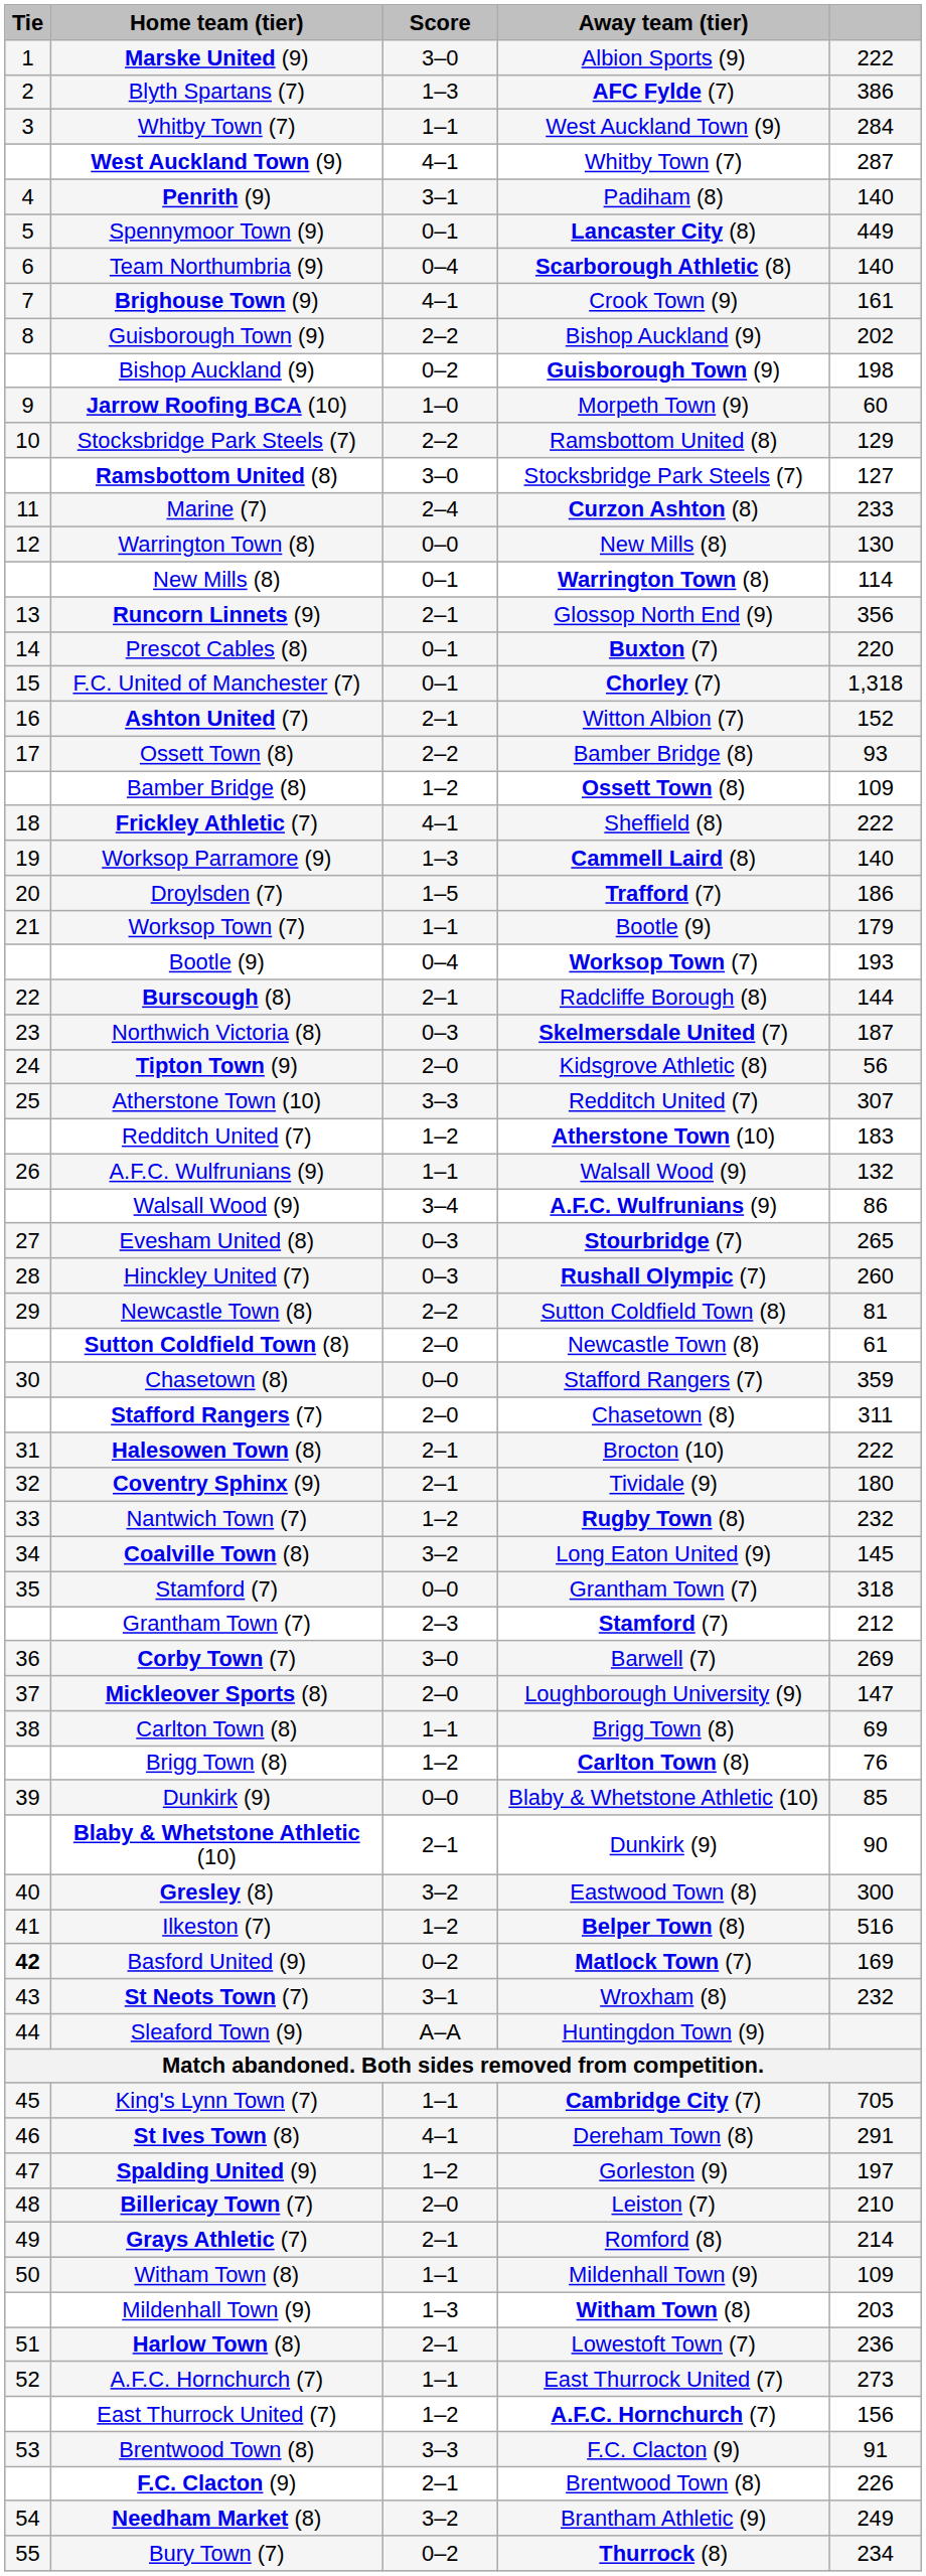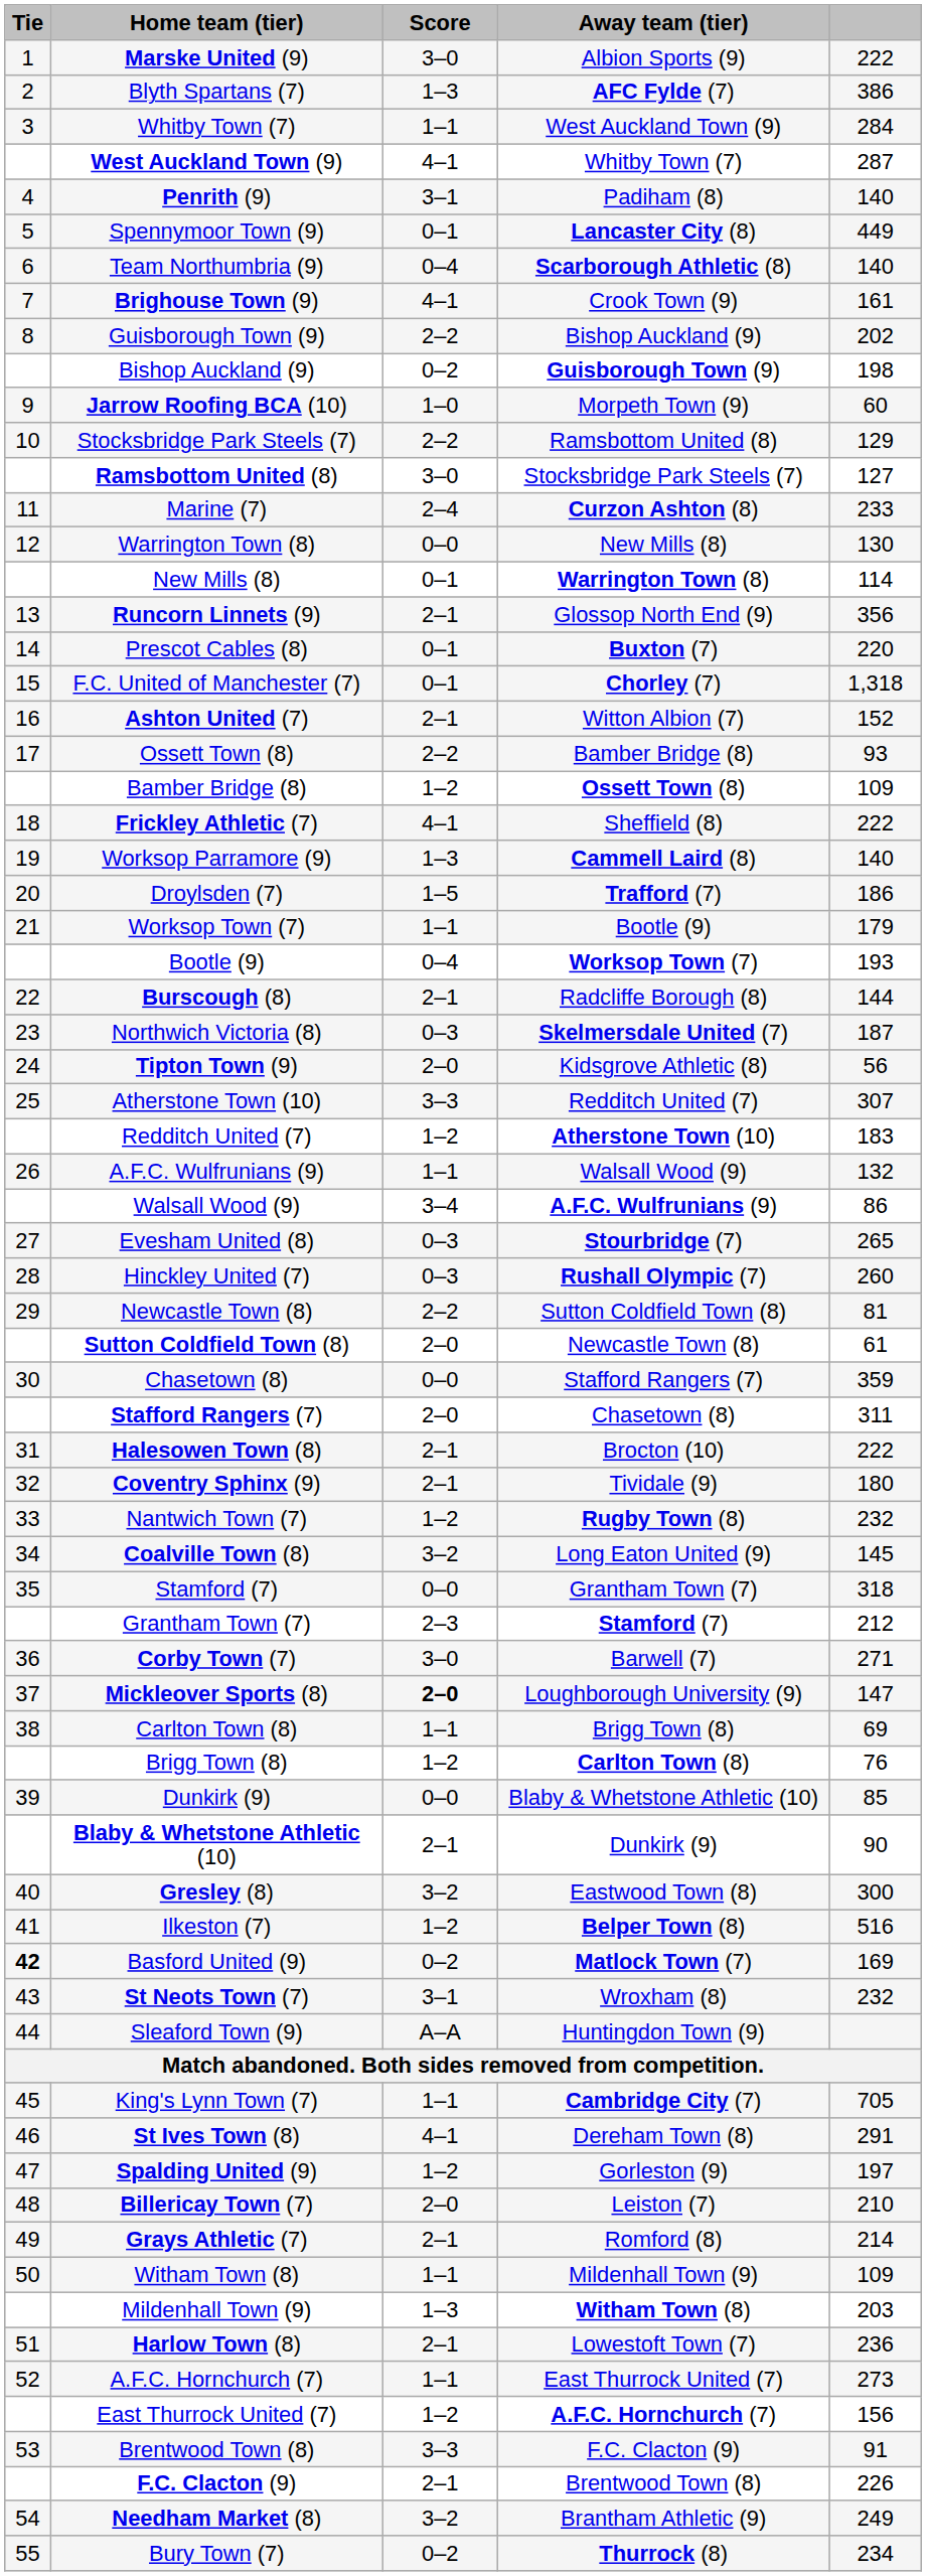Corby Town (7) | column 5: 269 -> 271
Mickleover Sports (8) | Score: normal -> bold
